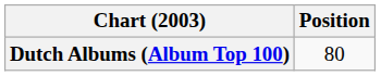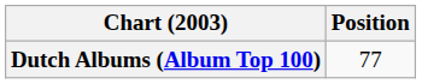Dutch Albums (Album Top 100) | Position: 80 -> 77
